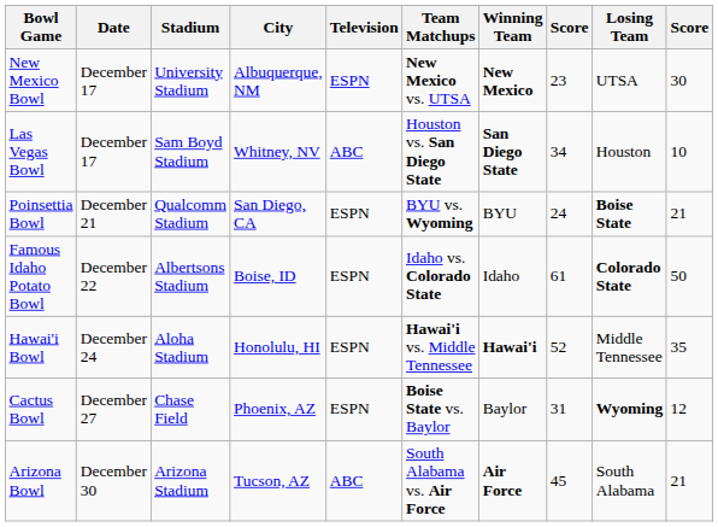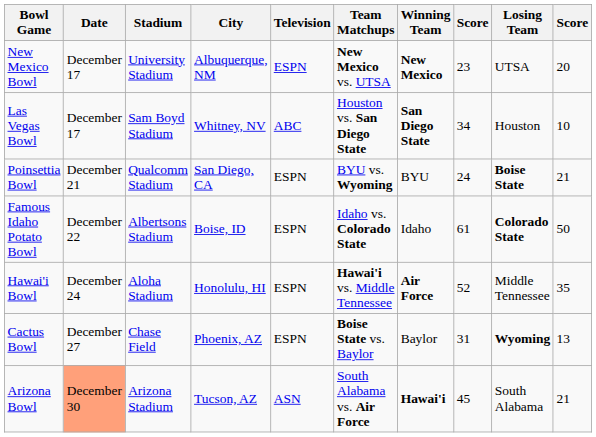New Mexico Bowl | column 10: 30 -> 20
Hawai'i Bowl | Winning Team: Hawai'i -> Air Force
Cactus Bowl | column 10: 12 -> 13
Arizona Bowl | Date: no background -> lightsalmon background
Arizona Bowl | Television: ABC -> ASN
Arizona Bowl | Winning Team: Air Force -> Hawai'i
